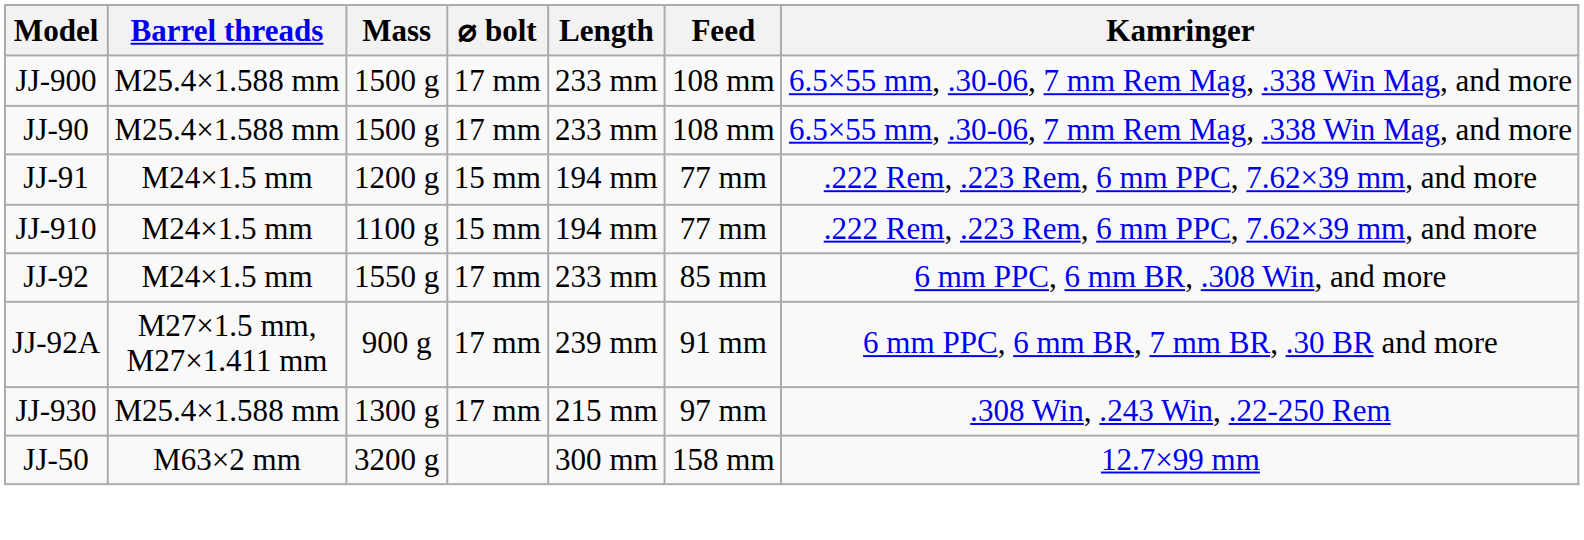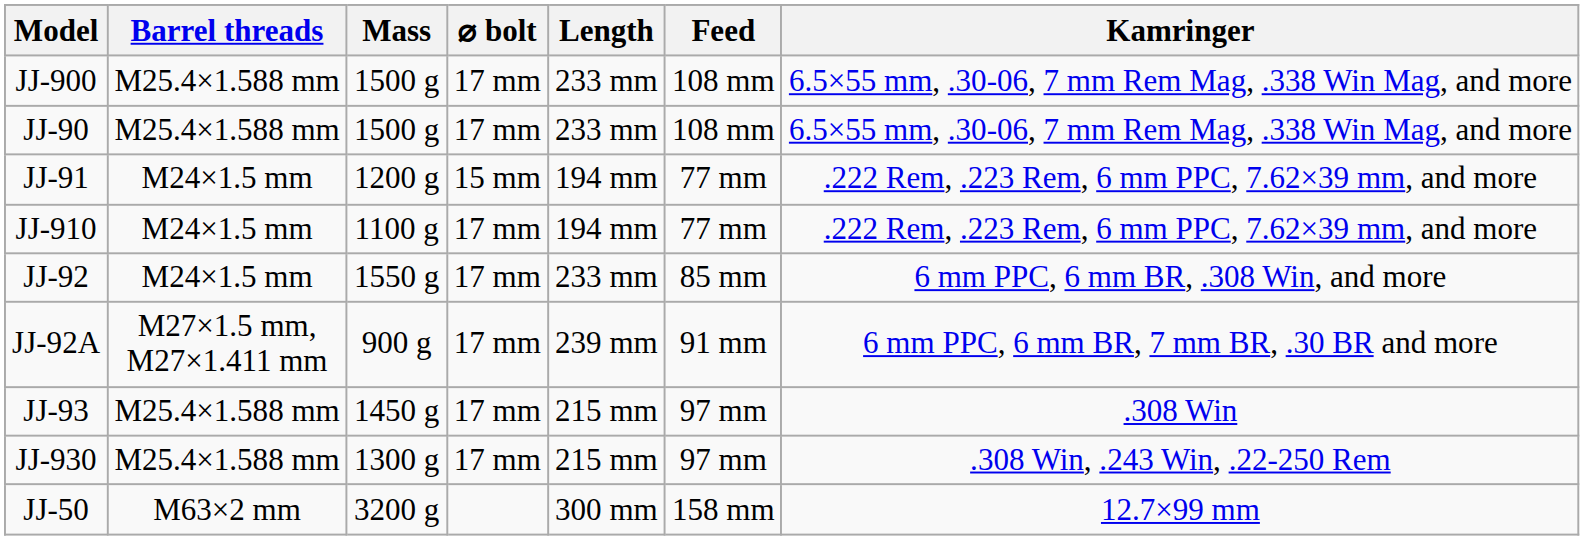JJ-910 | ⌀ bolt: 15 mm -> 17 mm
+ row: JJ-93 | M25.4×1.588 mm | 1450 g | 17 mm | 215 mm | 97 mm | .308 Win
